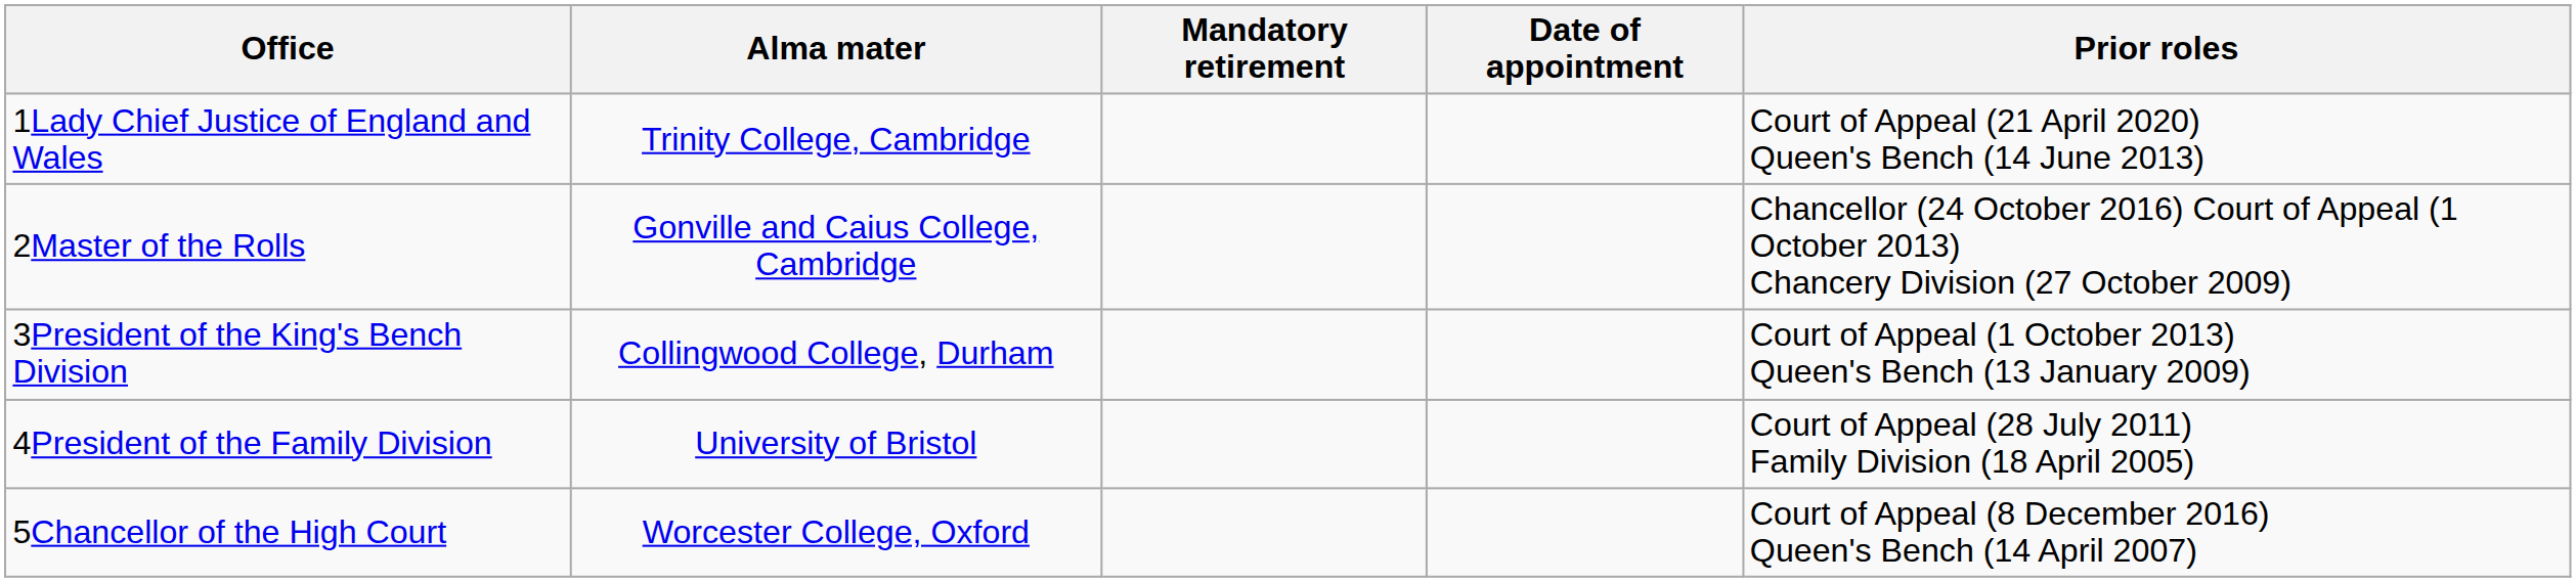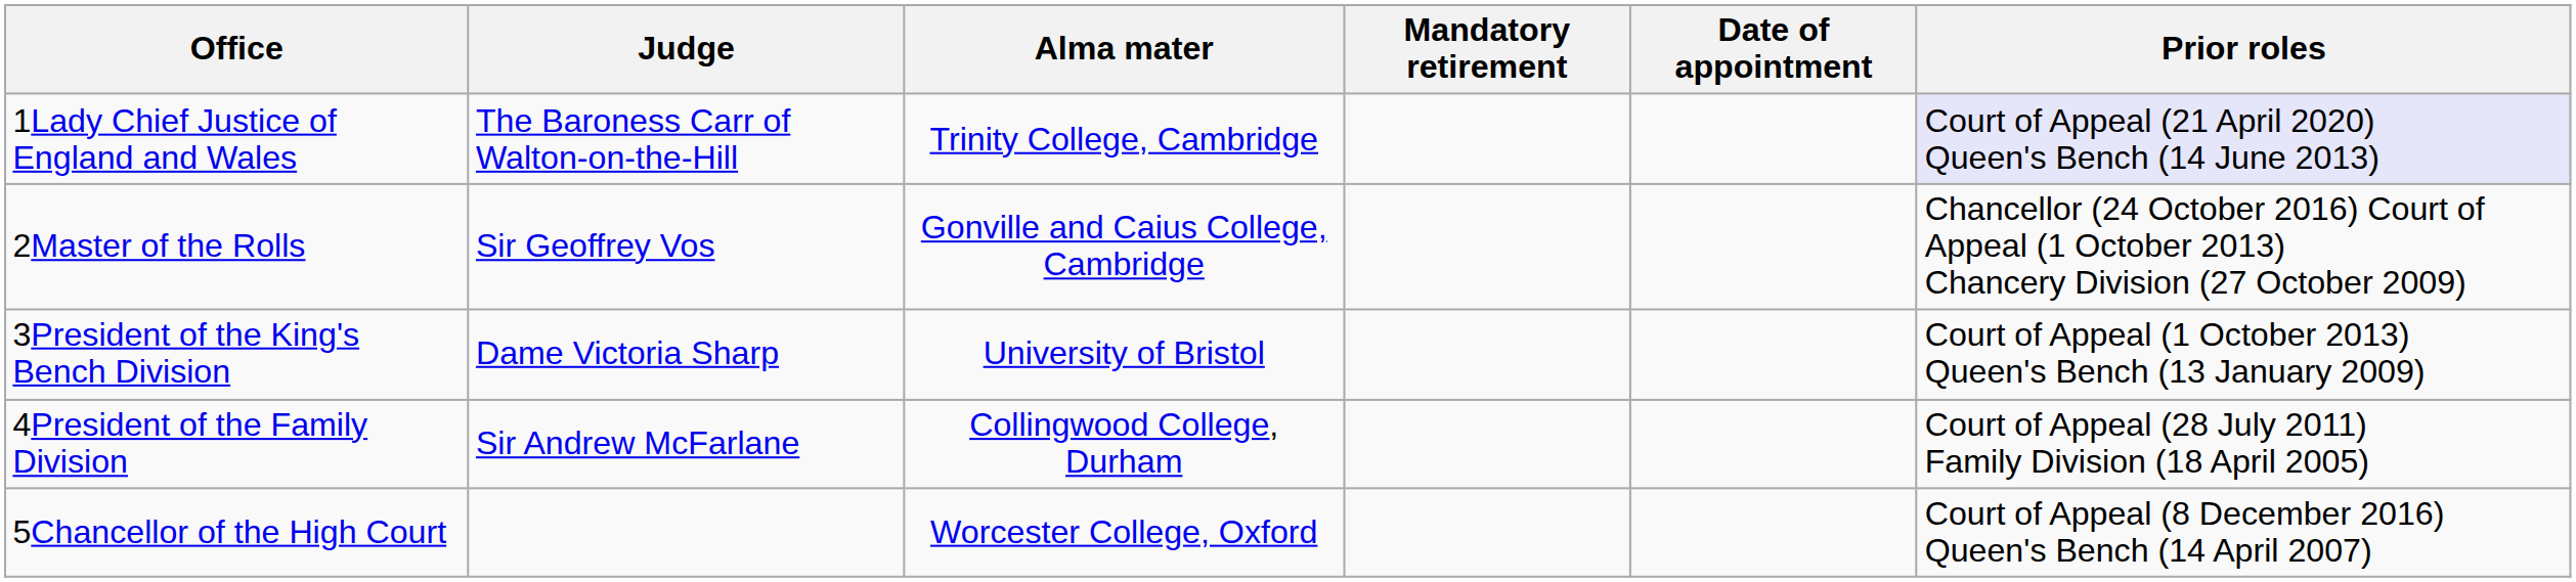+ column: Judge | The Baroness Carr of Walton-on-the-Hill | Sir Geoffrey Vos | Dame Victoria Sharp | Sir Andrew McFarlane
1Lady Chief Justice of England and Wales | Prior roles: no background -> lavender background
3President of the King's Bench Division | Alma mater: Collingwood College, Durham -> University of Bristol
4President of the Family Division | Alma mater: University of Bristol -> Collingwood College, Durham
